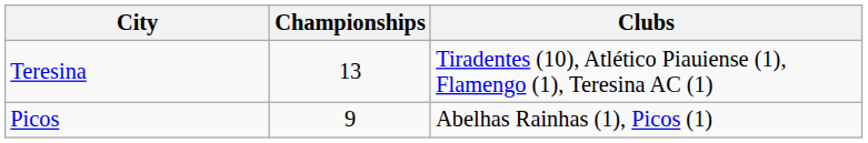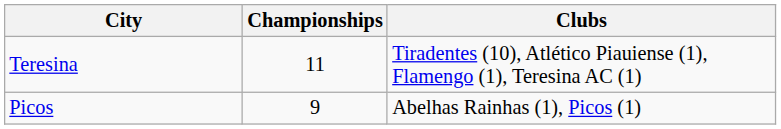Teresina | Championships: 13 -> 11
